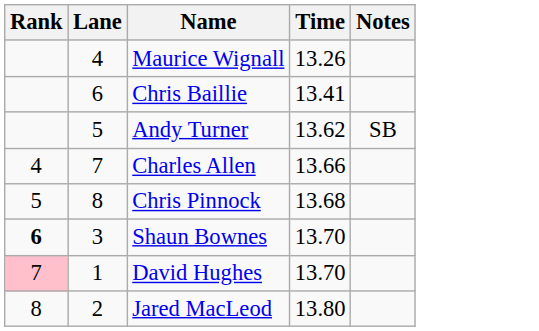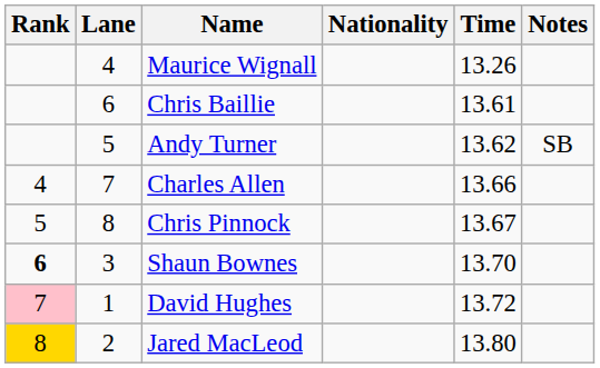+ column: Nationality
Chris Baillie | Time: 13.41 -> 13.61
Chris Pinnock | Time: 13.68 -> 13.67
David Hughes | Time: 13.70 -> 13.72
Jared MacLeod | Rank: no background -> gold background
